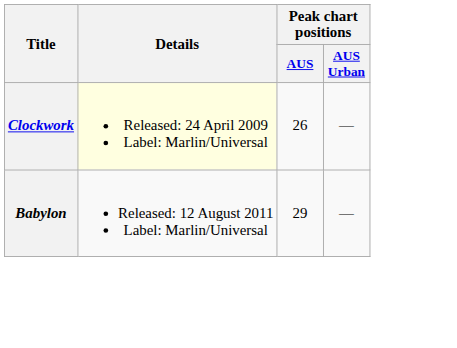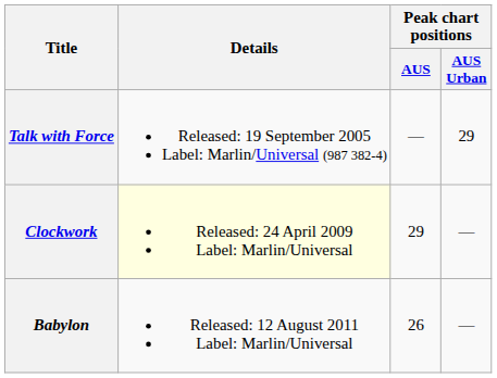+ row: Talk with Force | Released: 19 September 2005 Label: Marlin/Universal (987 382-4) | — | 29
Clockwork | Peak chart positions / AUS: 26 -> 29
Babylon | Peak chart positions / AUS: 29 -> 26
